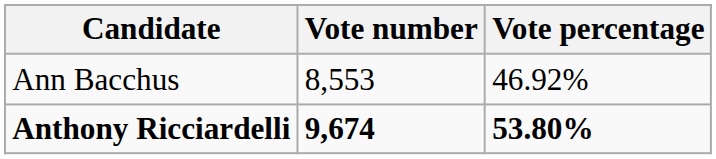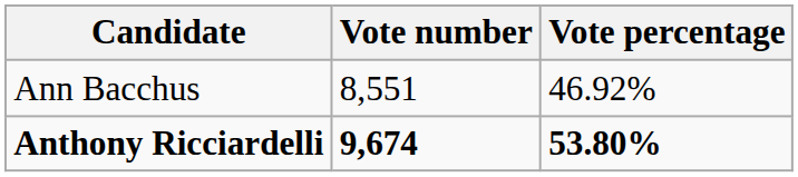Ann Bacchus | Vote number: 8,553 -> 8,551
